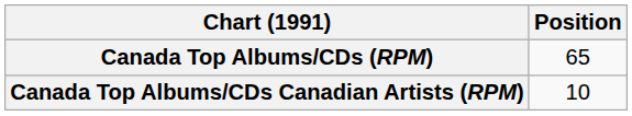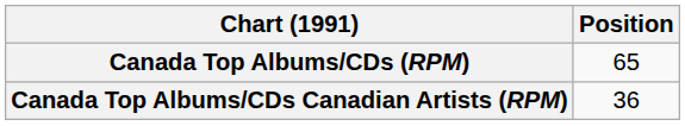Canada Top Albums/CDs Canadian Artists (RPM) | Position: 10 -> 36
